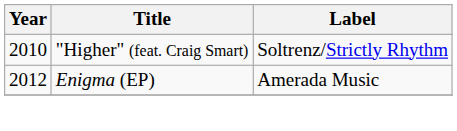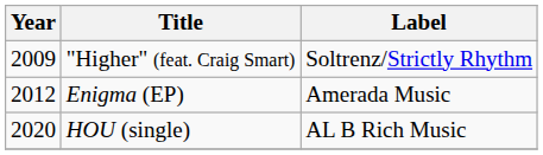"Higher" (feat. Craig Smart) | Year: 2010 -> 2009
+ row: 2020 | HOU (single) | AL B Rich Music
